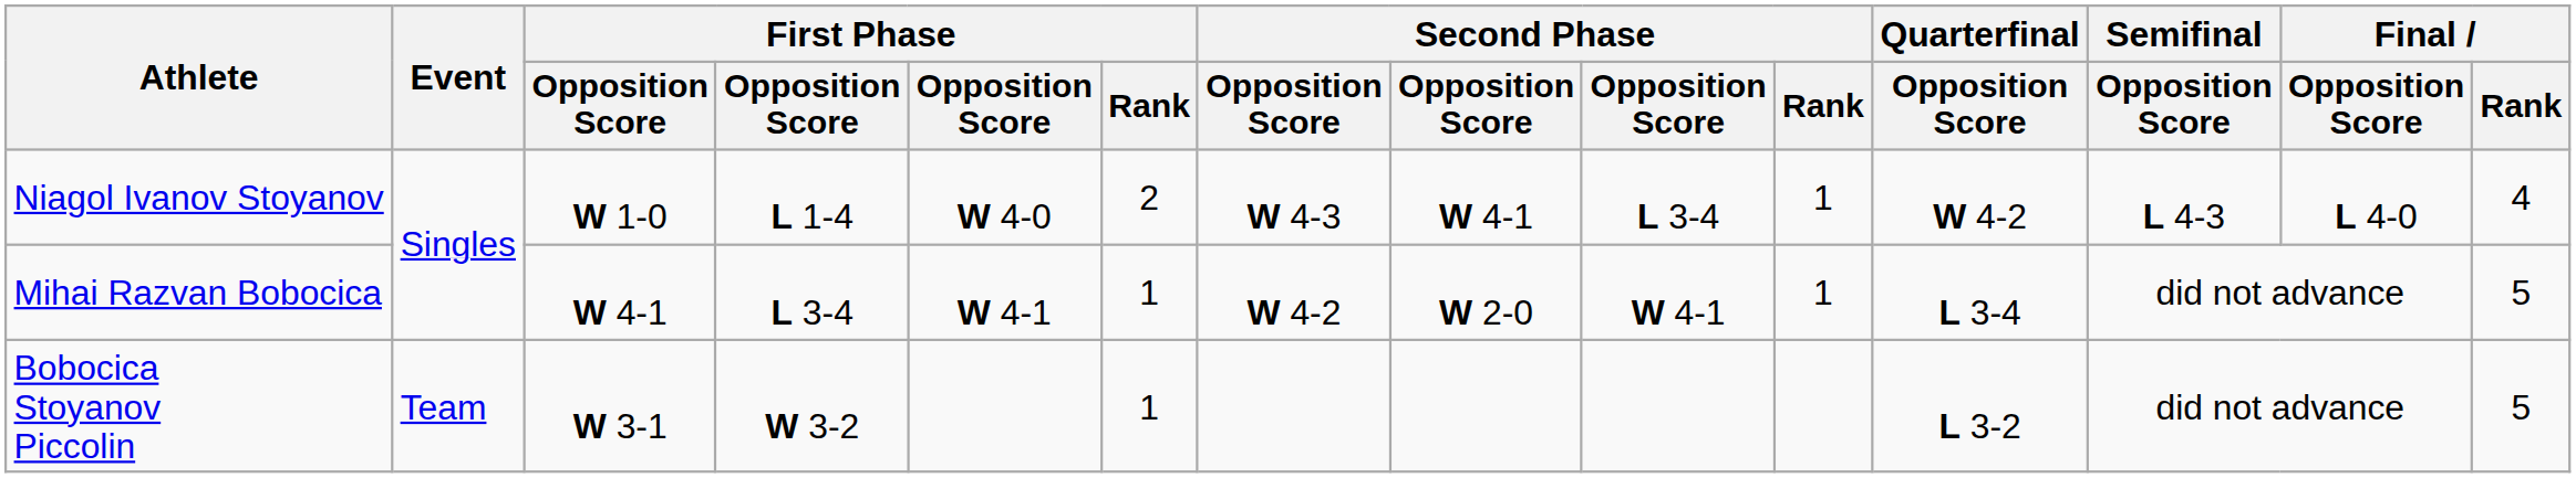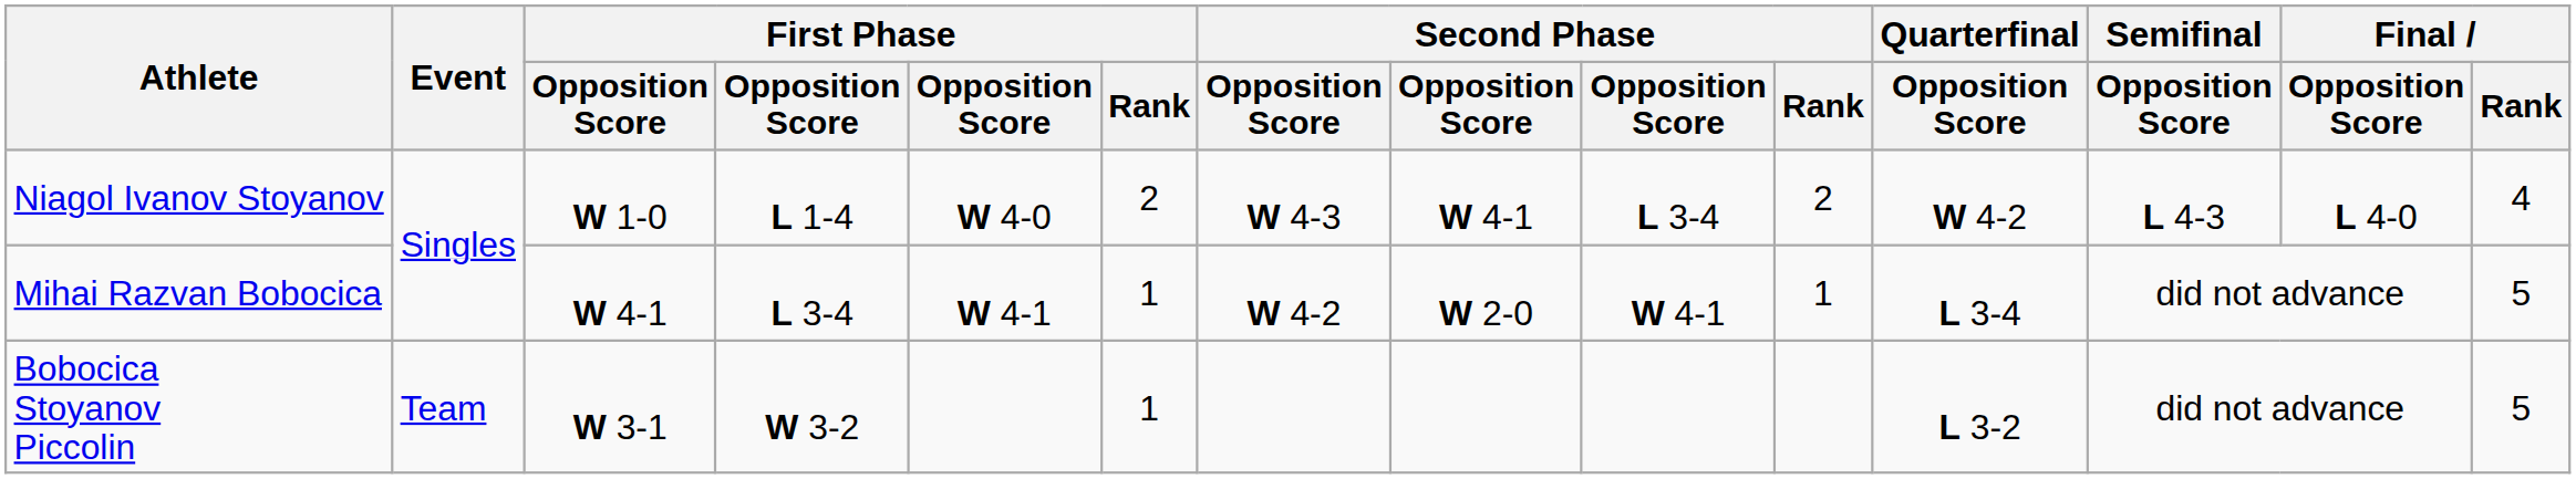Niagol Ivanov Stoyanov | Second Phase / Rank: 1 -> 2
